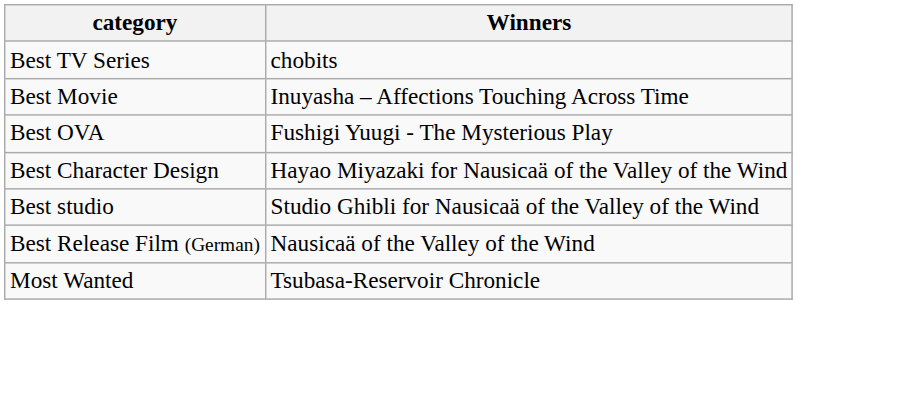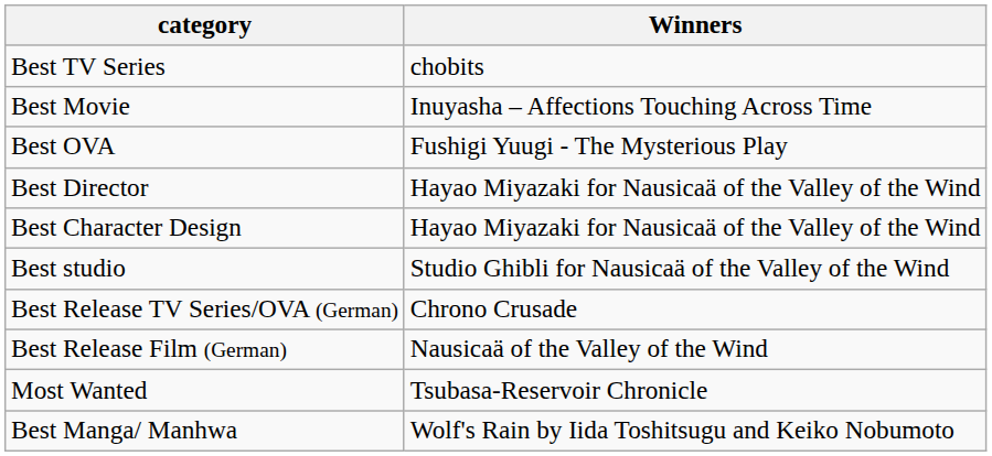+ row: Best Director | Hayao Miyazaki for Nausicaä of the Valley of the Wind
+ row: Best Release TV Series/OVA (German) | Chrono Crusade
+ row: Best Manga/ Manhwa | Wolf's Rain by Iida Toshitsugu and Keiko Nobumoto
